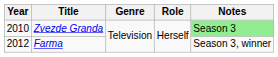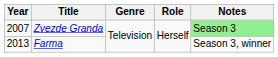Zvezde Granda | Year: 2010 -> 2007
Farma | Year: 2012 -> 2013
